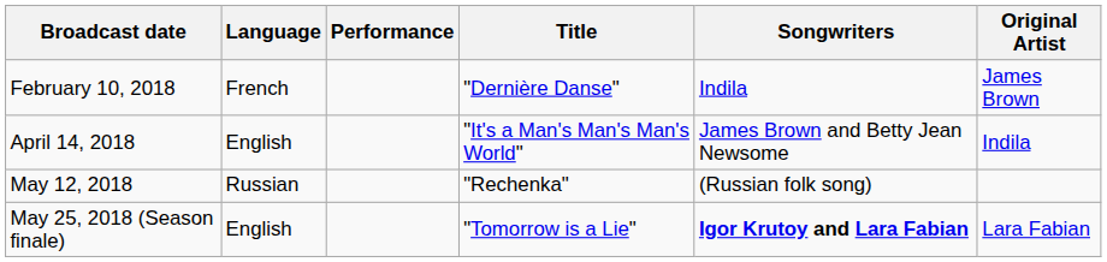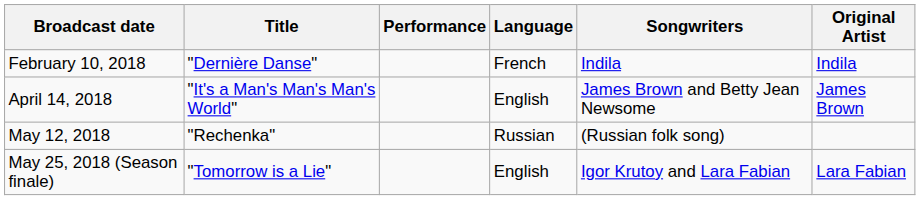columns swapped: Title <-> Language
February 10, 2018 | Original Artist: James Brown -> Indila
April 14, 2018 | Original Artist: Indila -> James Brown
May 25, 2018 (Season finale) | Songwriters: bold -> normal
